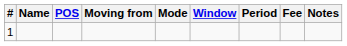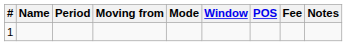columns swapped: POS <-> Period
